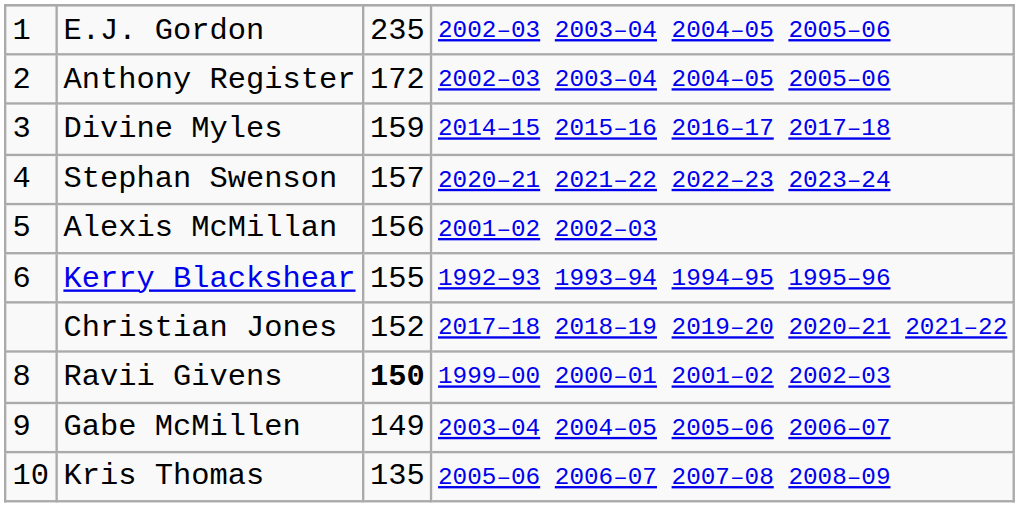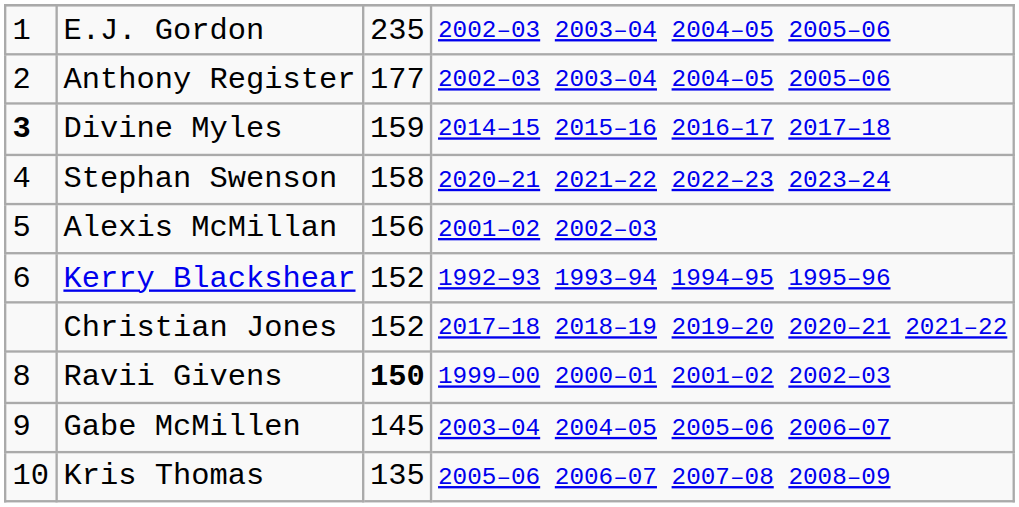Anthony Register | column 3: 172 -> 177
Divine Myles | column 1: normal -> bold
Stephan Swenson | column 3: 157 -> 158
Kerry Blackshear | column 3: 155 -> 152
Gabe McMillen | column 3: 149 -> 145
